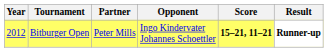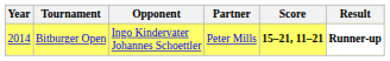columns swapped: Partner <-> Opponent
Bitburger Open | Year: 2012 -> 2014
